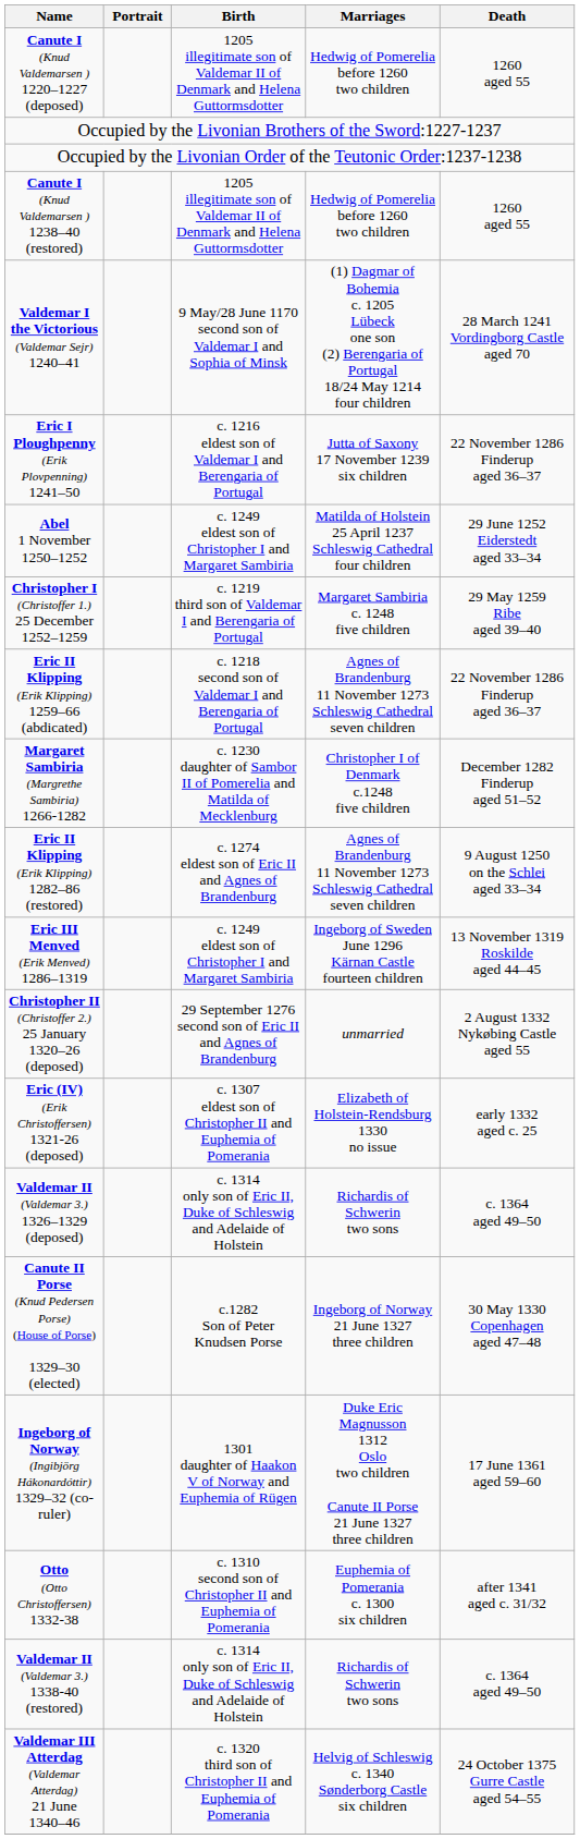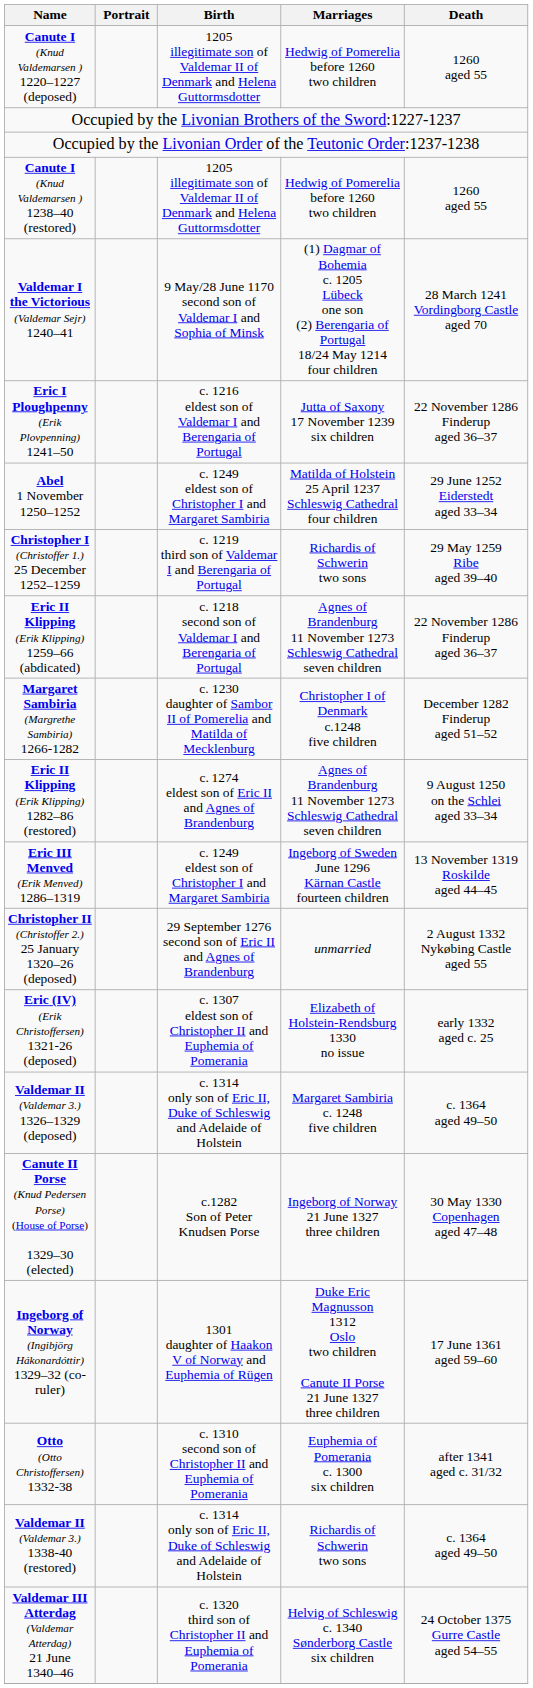Christopher I (Christoffer 1.) 25 December 1252–1259 | Marriages: Margaret Sambiria c. 1248 five children -> Richardis of Schwerin two sons
Valdemar II (Valdemar 3.) 1326–1329 (deposed) | Marriages: Richardis of Schwerin two sons -> Margaret Sambiria c. 1248 five children
